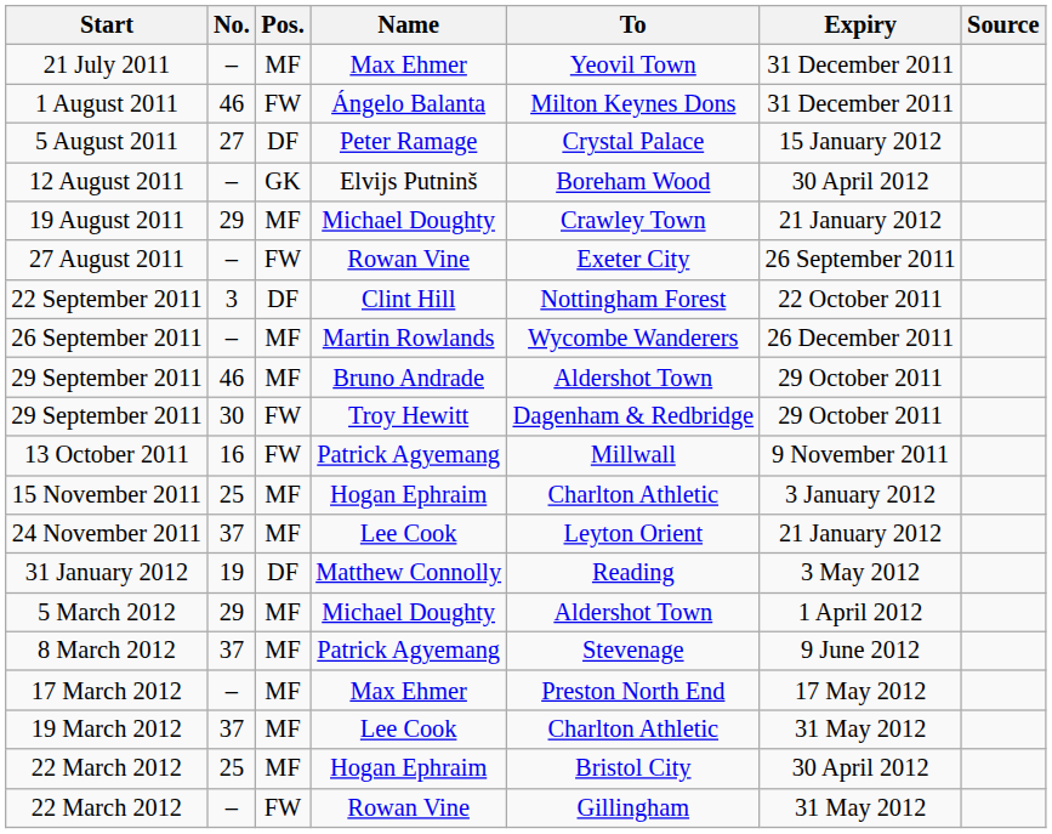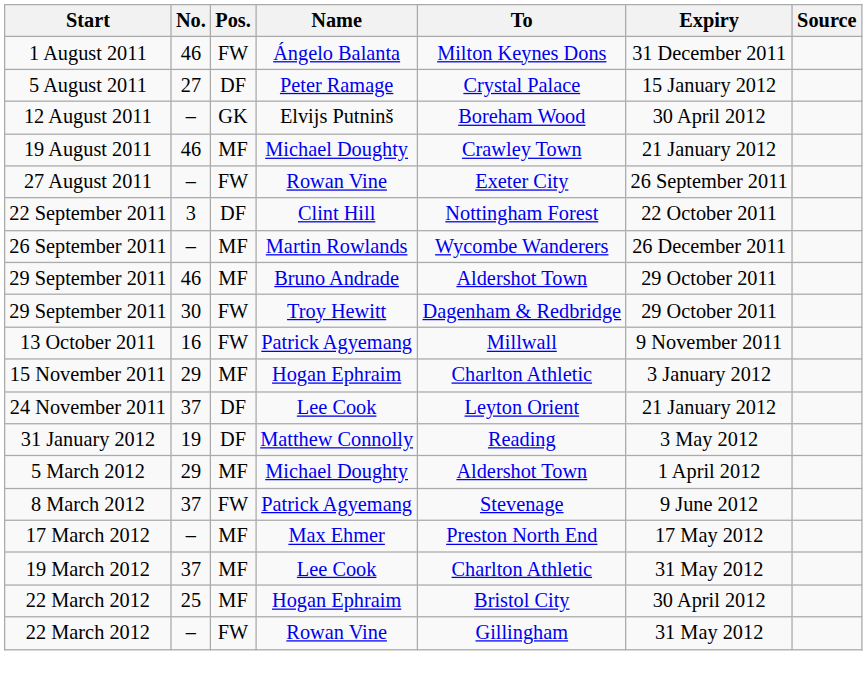- row: 21 July 2011 | – | MF | Max Ehmer | Yeovil Town | 31 December 2011
19 August 2011 | No.: 29 -> 46
15 November 2011 | No.: 25 -> 29
24 November 2011 | Pos.: MF -> DF
8 March 2012 | Pos.: MF -> FW
